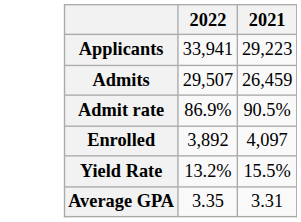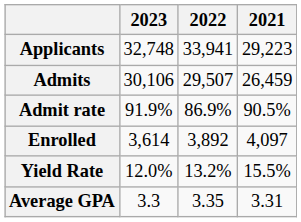+ column: 2023 | 32,748 | 30,106 | 91.9% | 3,614 | 12.0% | 3.3
